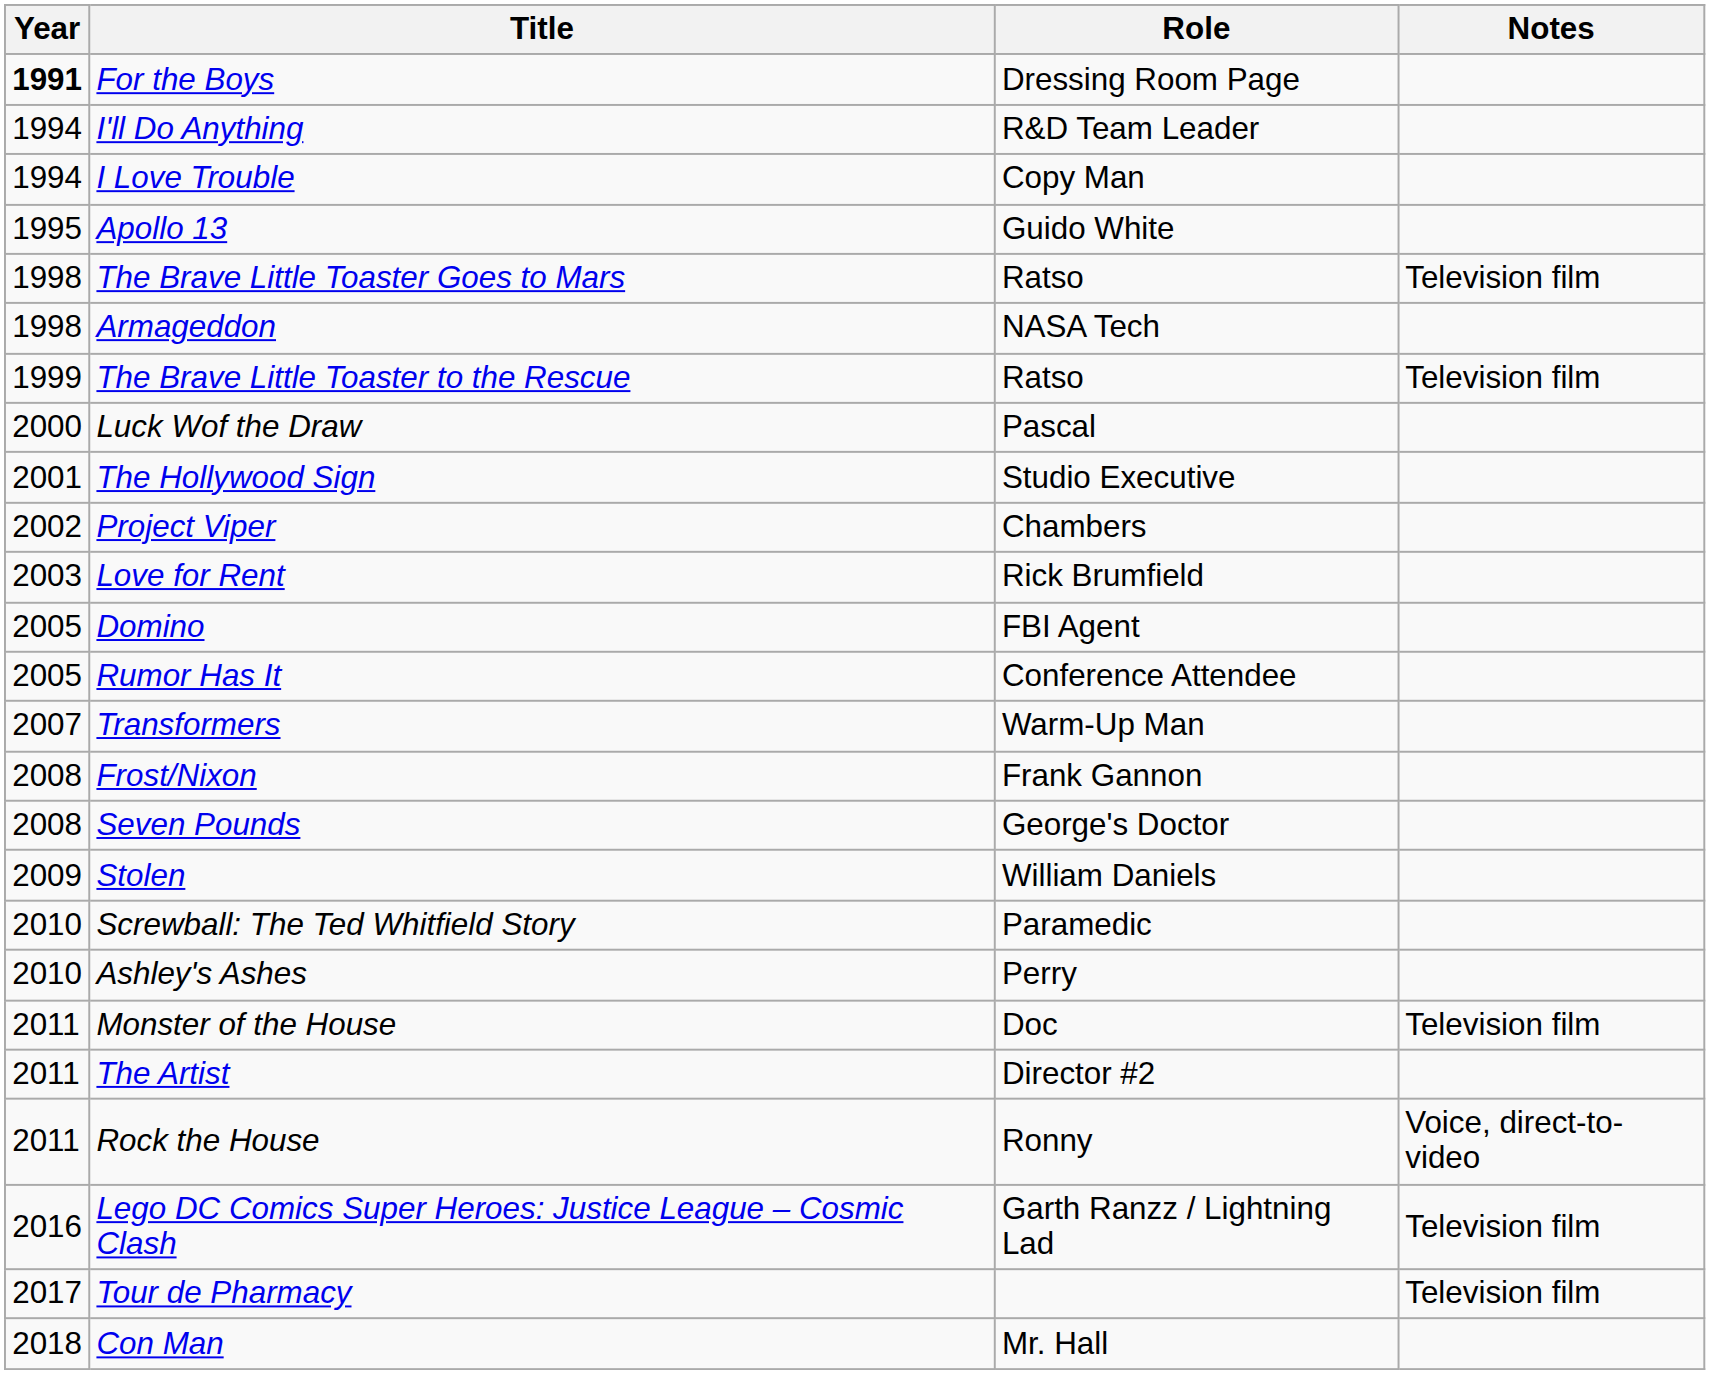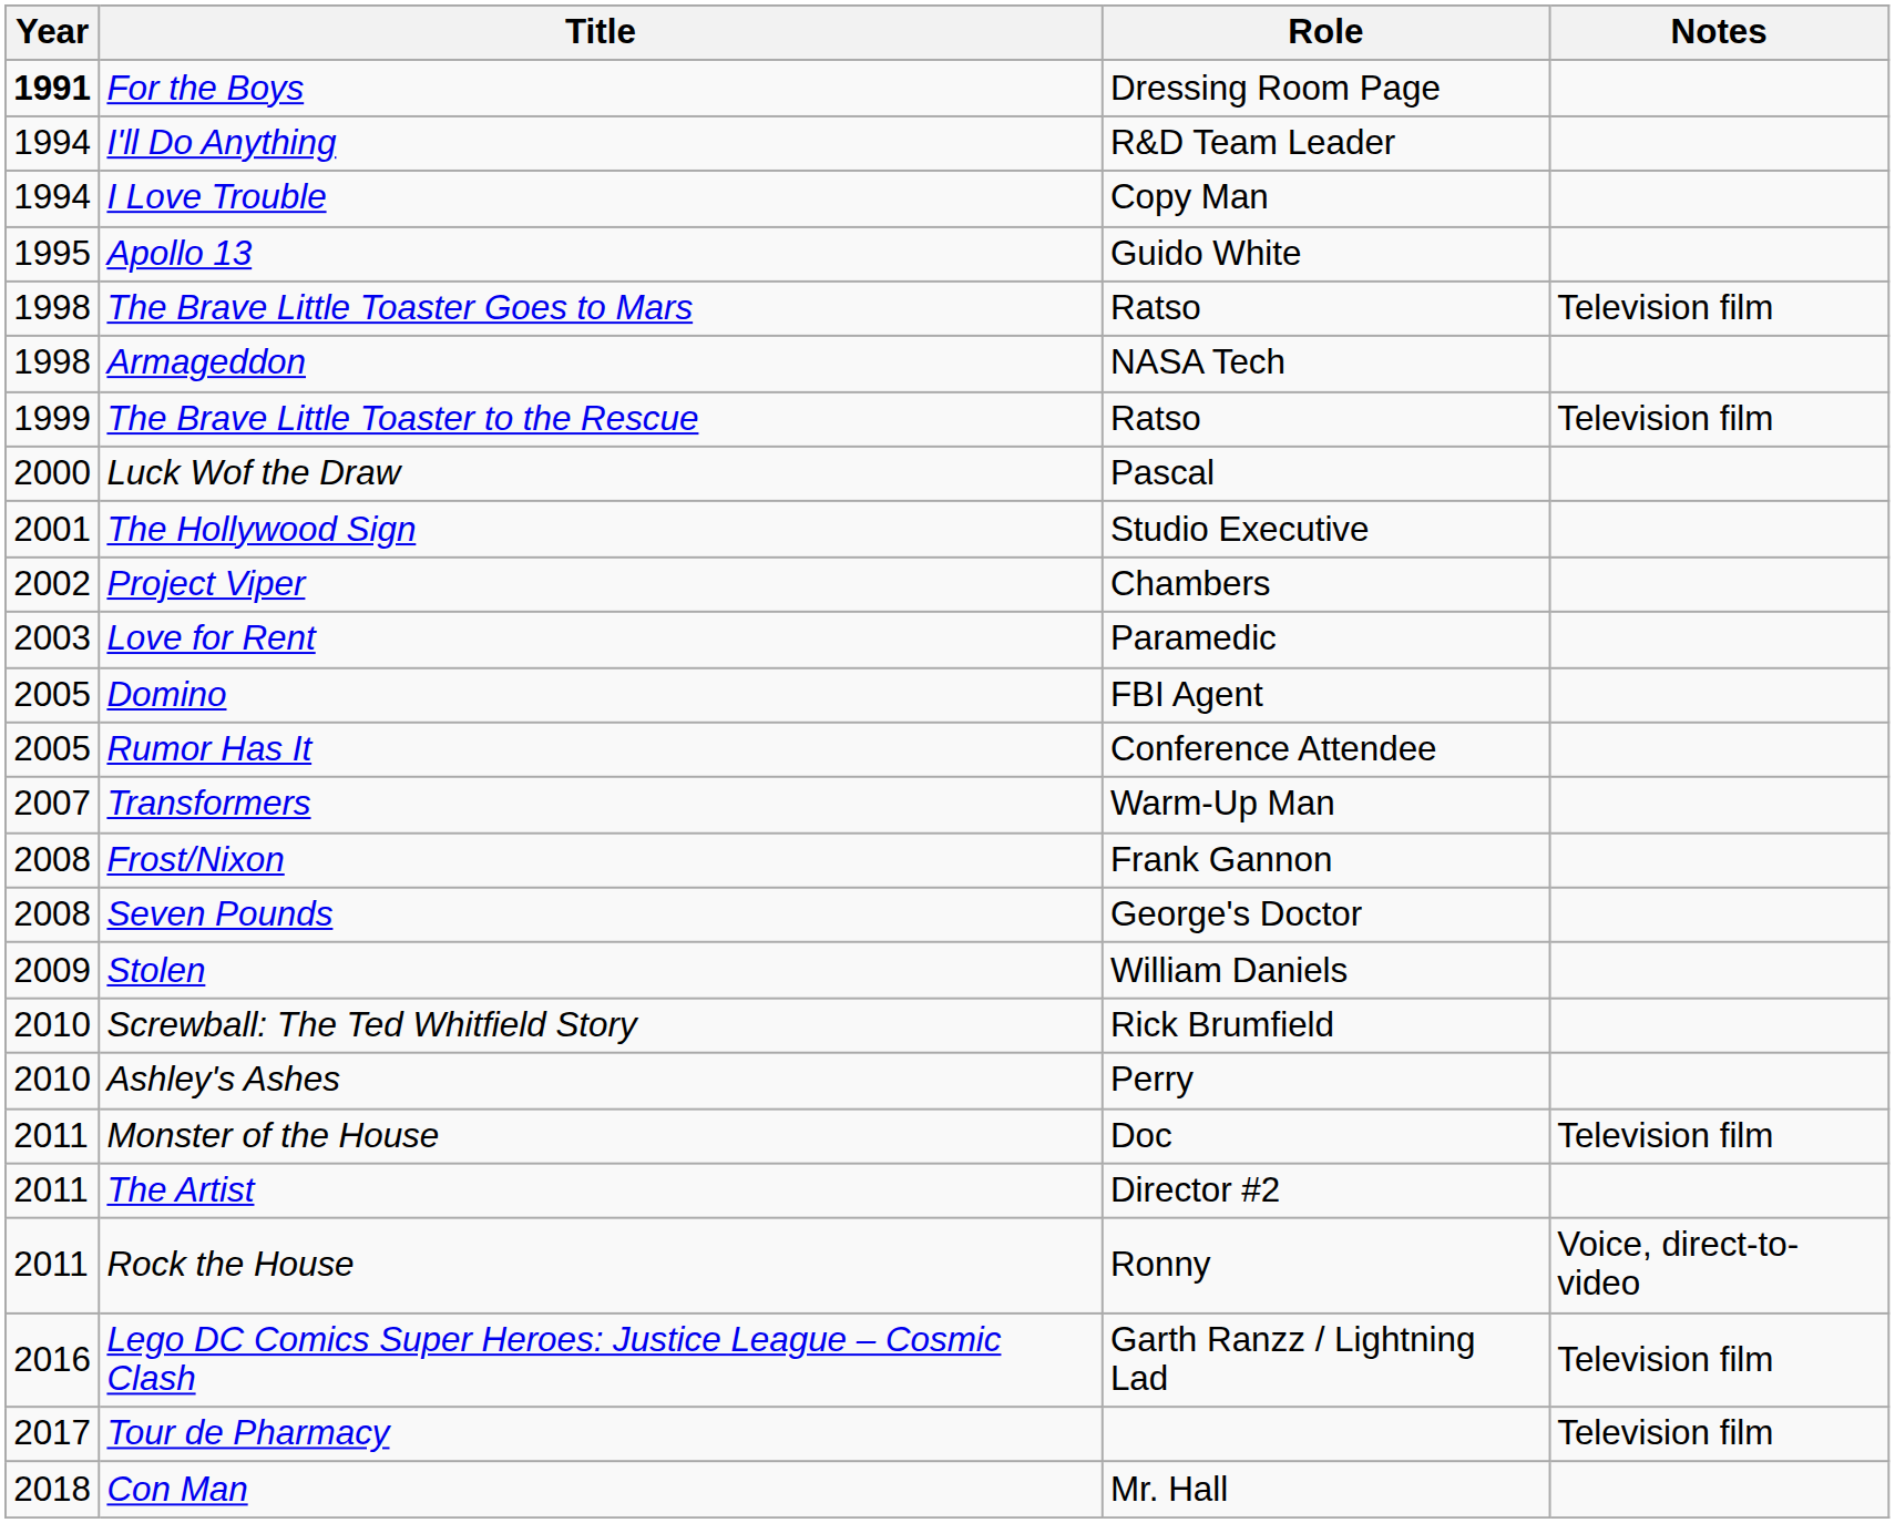Love for Rent | Role: Rick Brumfield -> Paramedic
Screwball: The Ted Whitfield Story | Role: Paramedic -> Rick Brumfield
